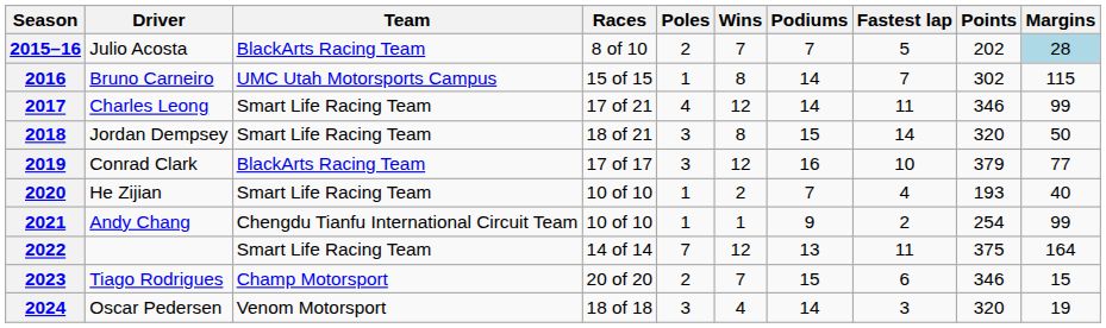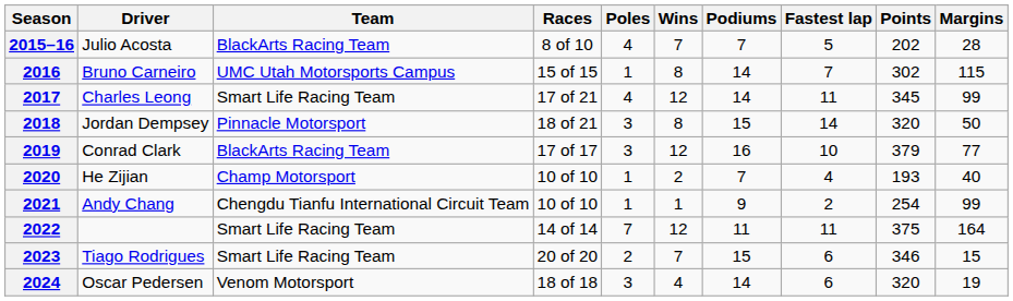2015–16 | Poles: 2 -> 4
2015–16 | Margins: lightblue background -> no background
2017 | Points: 346 -> 345
2018 | Team: Smart Life Racing Team -> Pinnacle Motorsport
2020 | Team: Smart Life Racing Team -> Champ Motorsport
2022 | Podiums: 13 -> 11
2023 | Team: Champ Motorsport -> Smart Life Racing Team
2024 | Fastest lap: 3 -> 6
